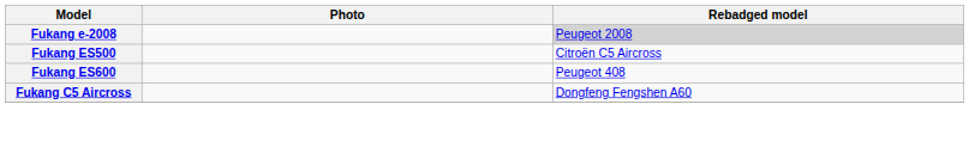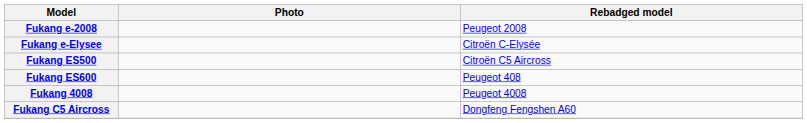Fukang e-2008 | Rebadged model: lightgrey background -> no background
+ row: Fukang e-Elysee | Citroën C-Elysée
+ row: Fukang 4008 | Peugeot 4008
